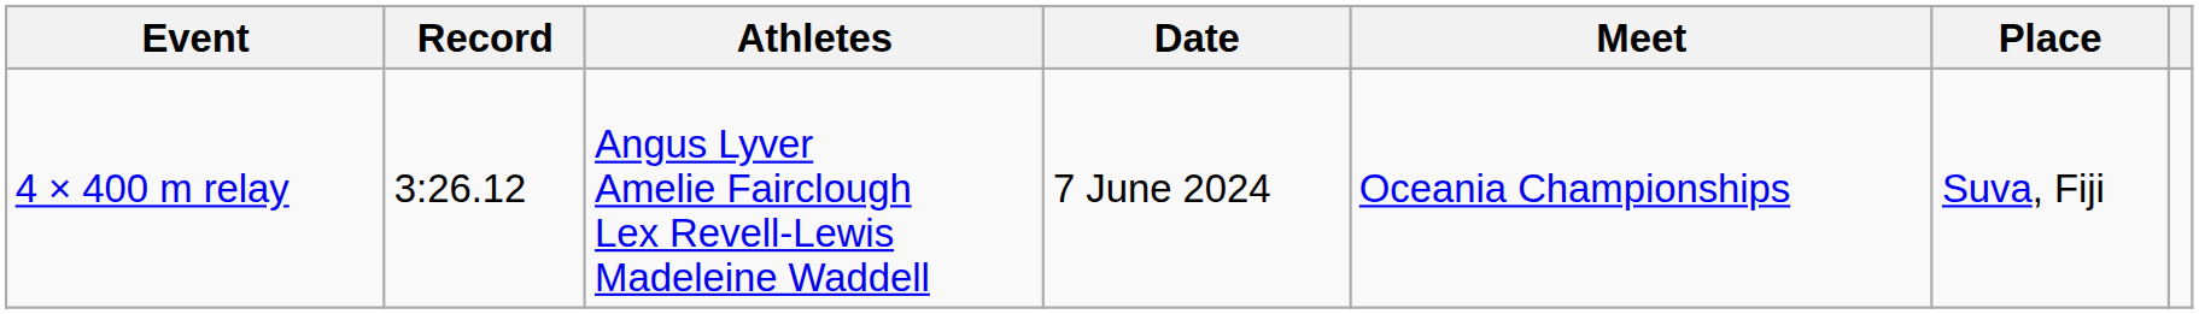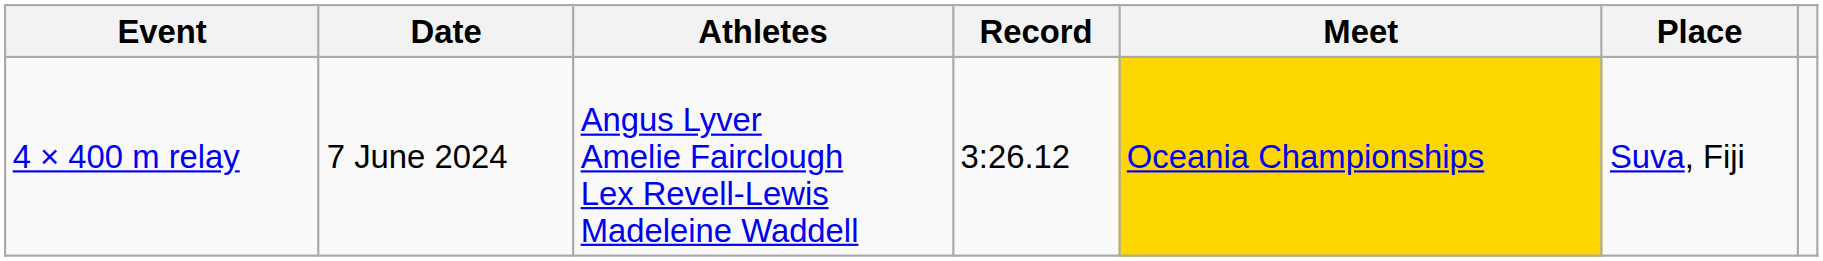columns swapped: Record <-> Date
4 × 400 m relay | Meet: no background -> gold background
